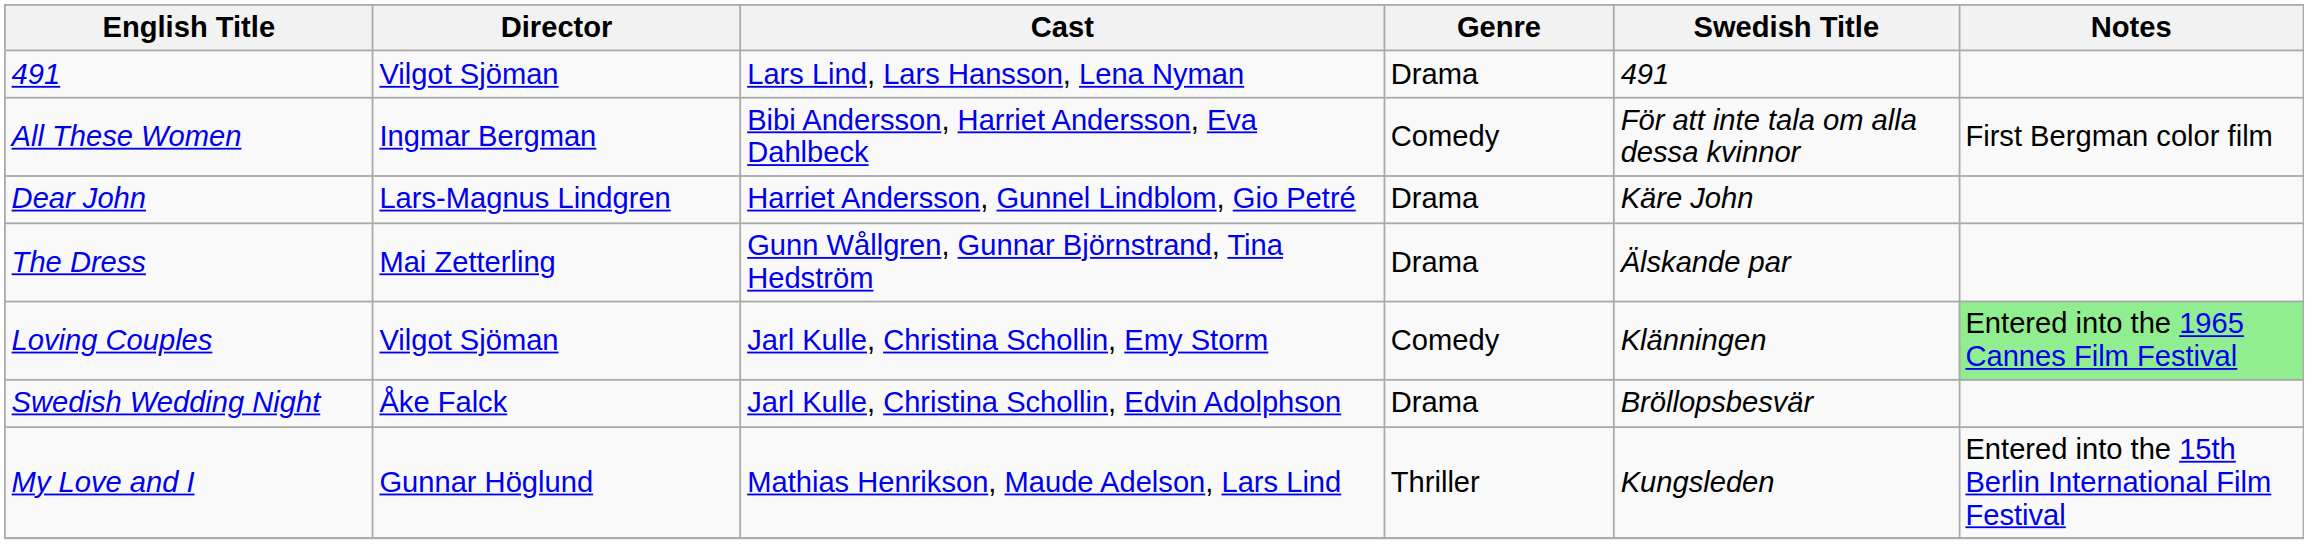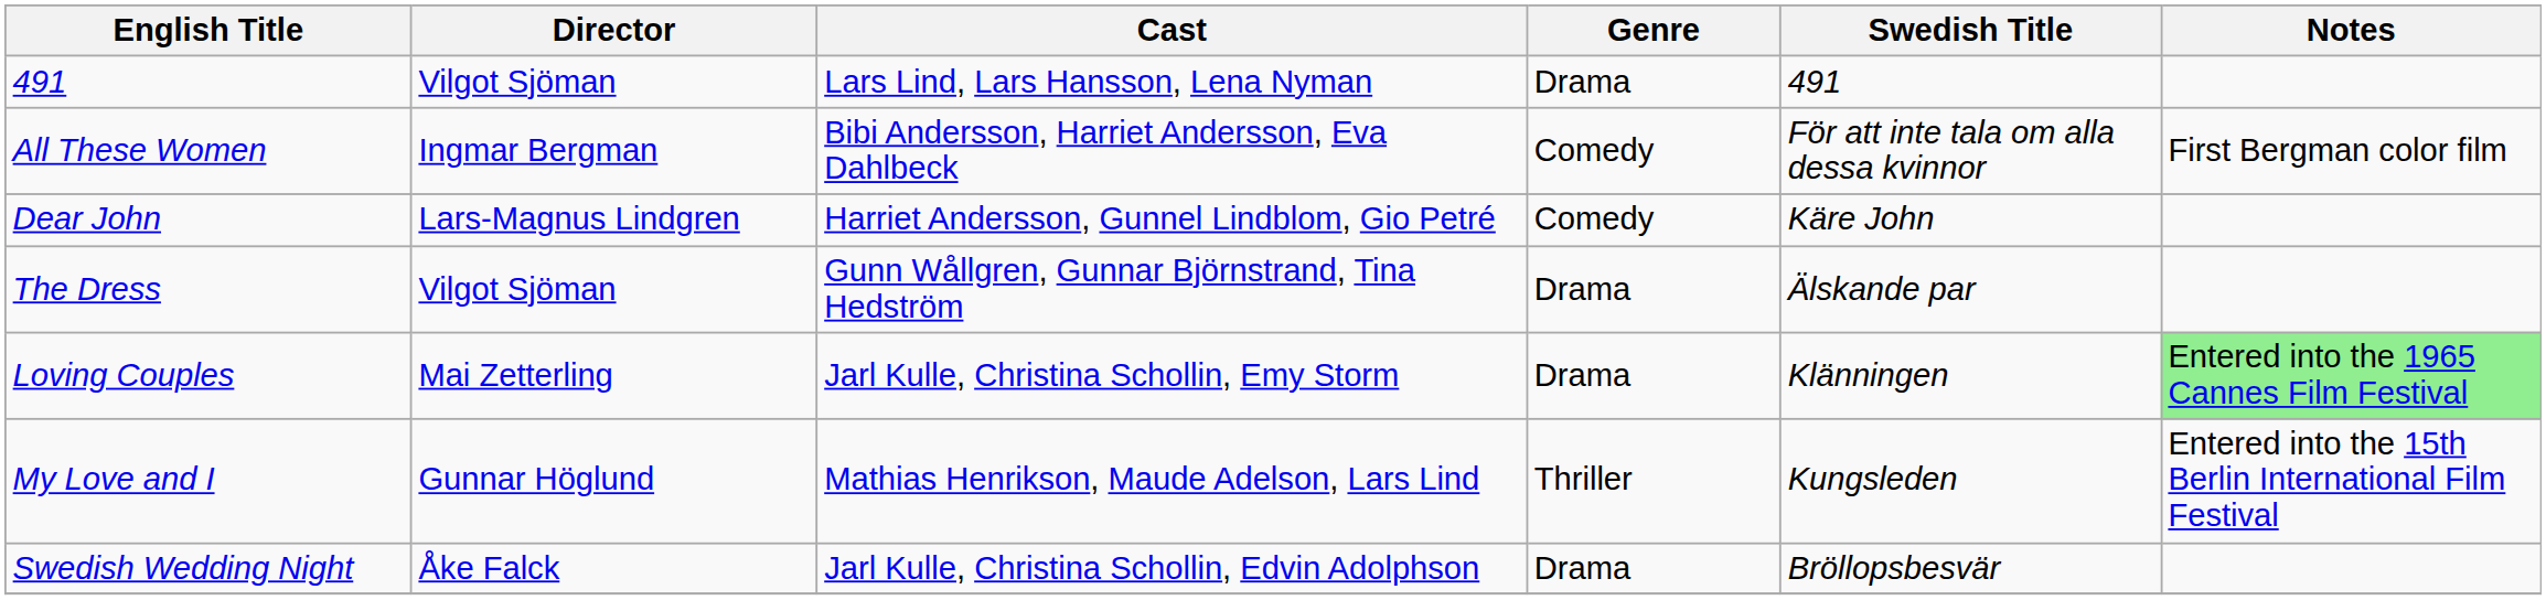Dear John | Genre: Drama -> Comedy
The Dress | Director: Mai Zetterling -> Vilgot Sjöman
Loving Couples | Director: Vilgot Sjöman -> Mai Zetterling
Loving Couples | Genre: Comedy -> Drama
rows swapped: My Love and I <-> Swedish Wedding Night
